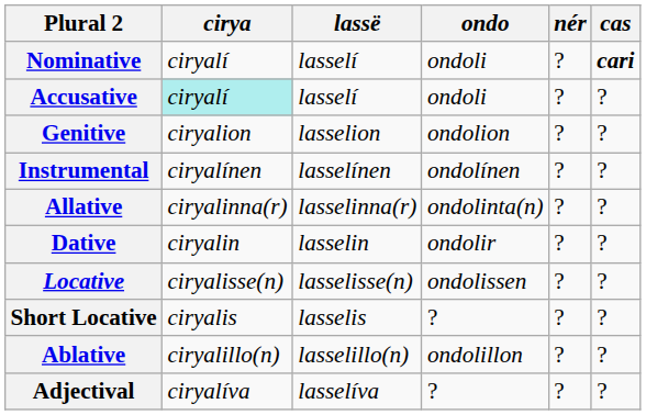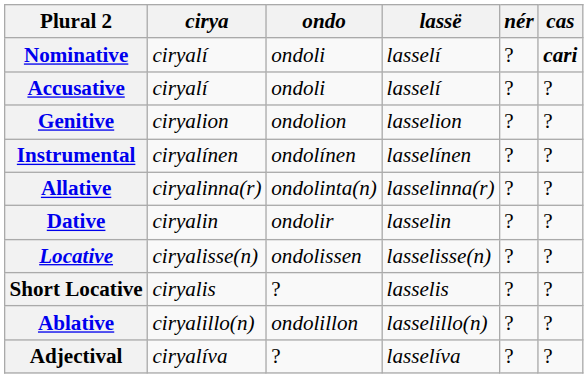columns swapped: lassë <-> ondo
Accusative | cirya: paleturquoise background -> no background
